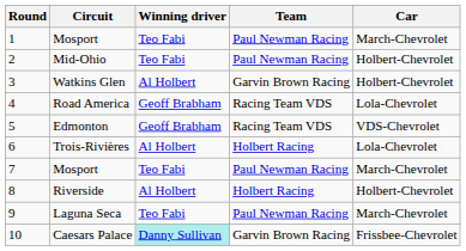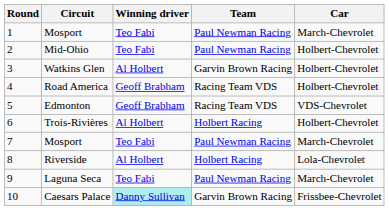Road America | Car: Lola-Chevrolet -> Holbert-Chevrolet
Trois-Rivières | Car: Lola-Chevrolet -> Holbert-Chevrolet
Riverside | Car: Holbert-Chevrolet -> Lola-Chevrolet
